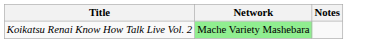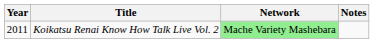+ column: Year | 2011
